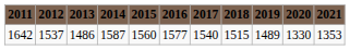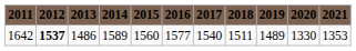1642 | 2012: normal -> bold
1642 | 2014: 1587 -> 1589
1642 | 2018: 1515 -> 1511
